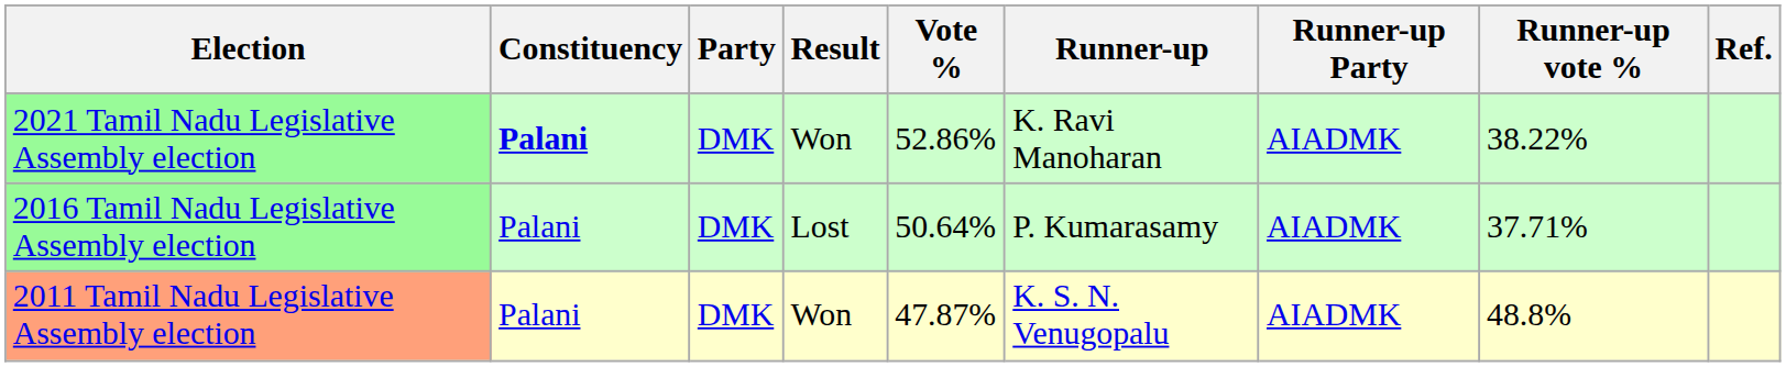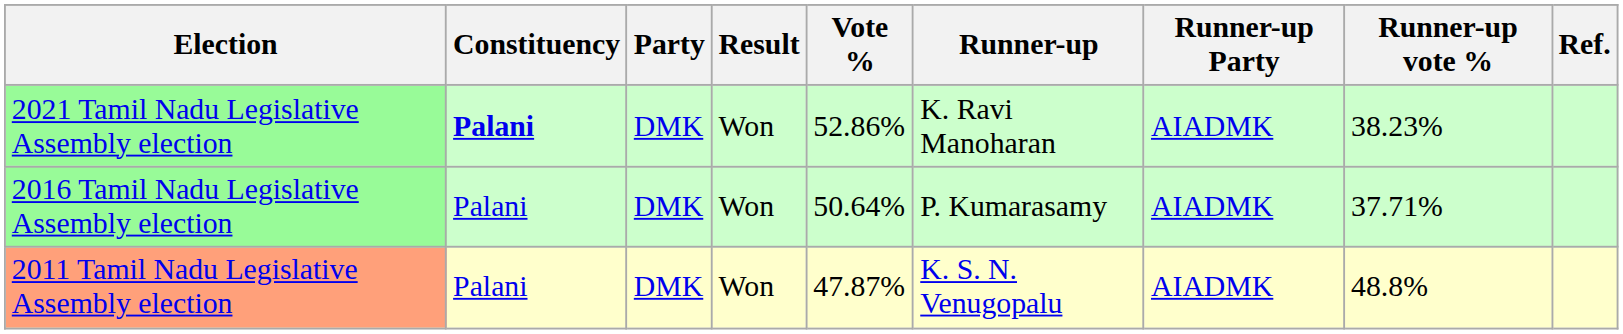2021 Tamil Nadu Legislative Assembly election | Runner-up vote %: 38.22% -> 38.23%
2016 Tamil Nadu Legislative Assembly election | Result: Lost -> Won
